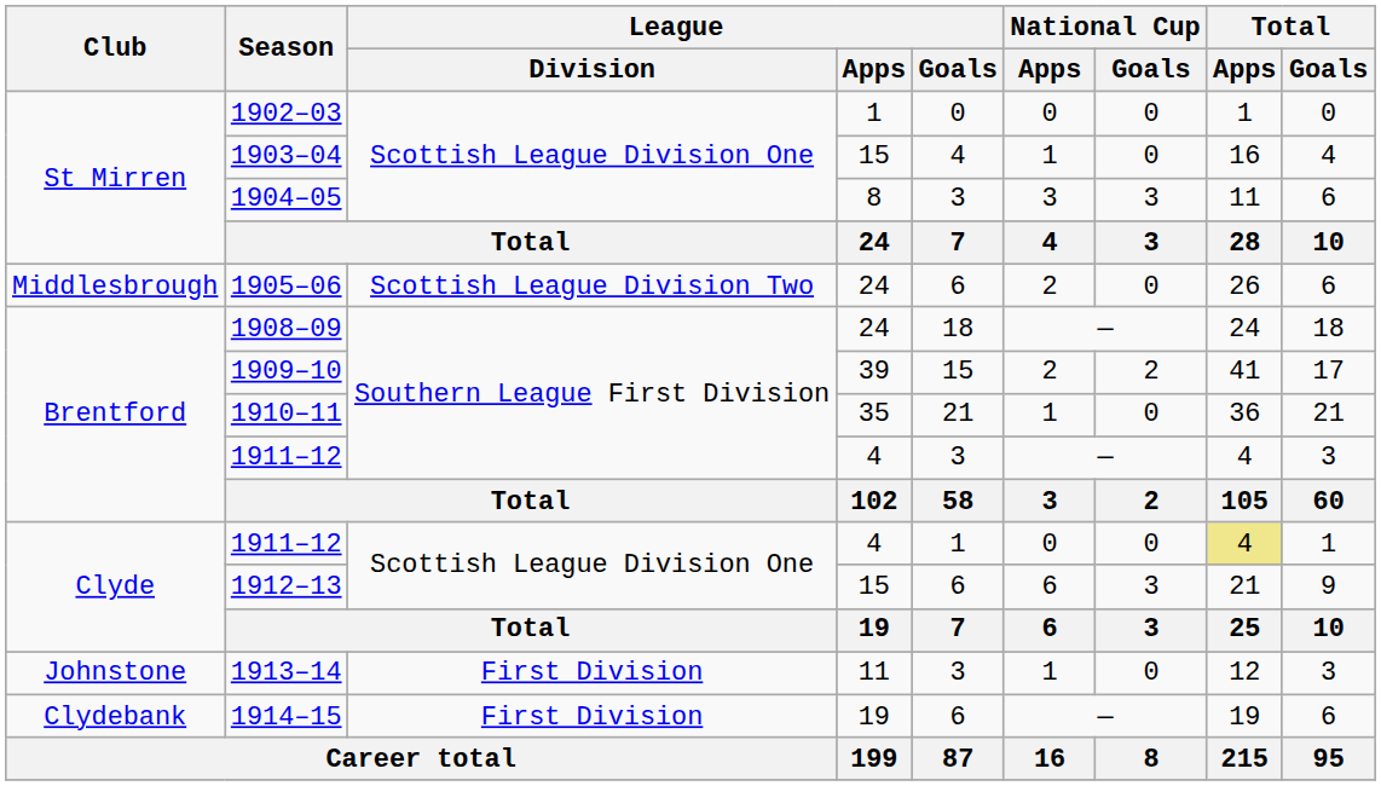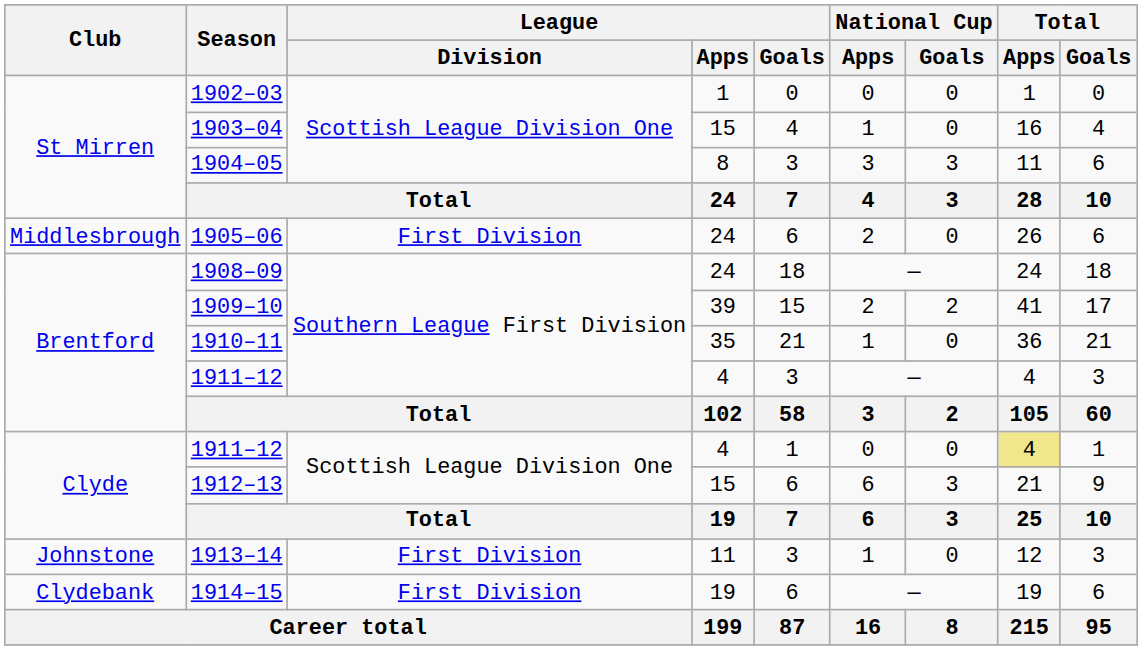1905–06 | League / Division: Scottish League Division Two -> First Division
